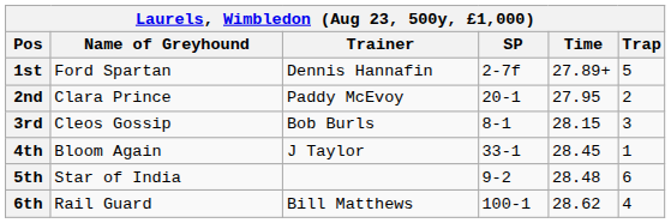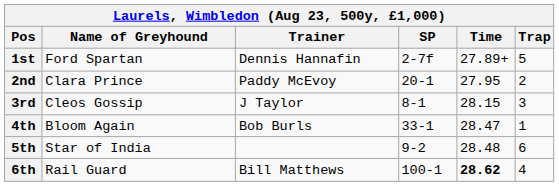3rd | Trainer: Bob Burls -> J Taylor
4th | Trainer: J Taylor -> Bob Burls
4th | Time: 28.45 -> 28.47
6th | Time: normal -> bold
